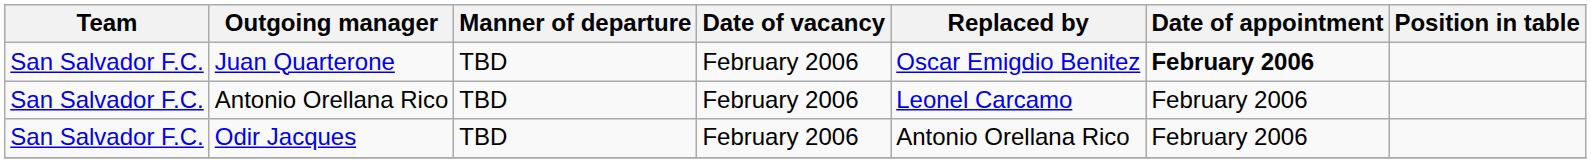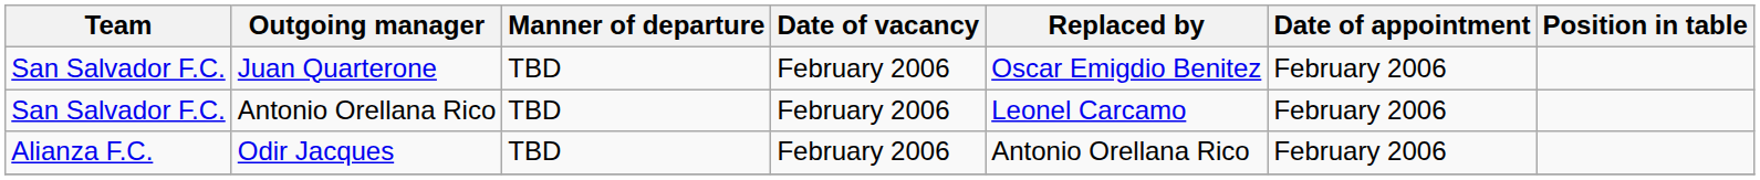Juan Quarterone | Date of appointment: bold -> normal
Odir Jacques | Team: San Salvador F.C. -> Alianza F.C.
